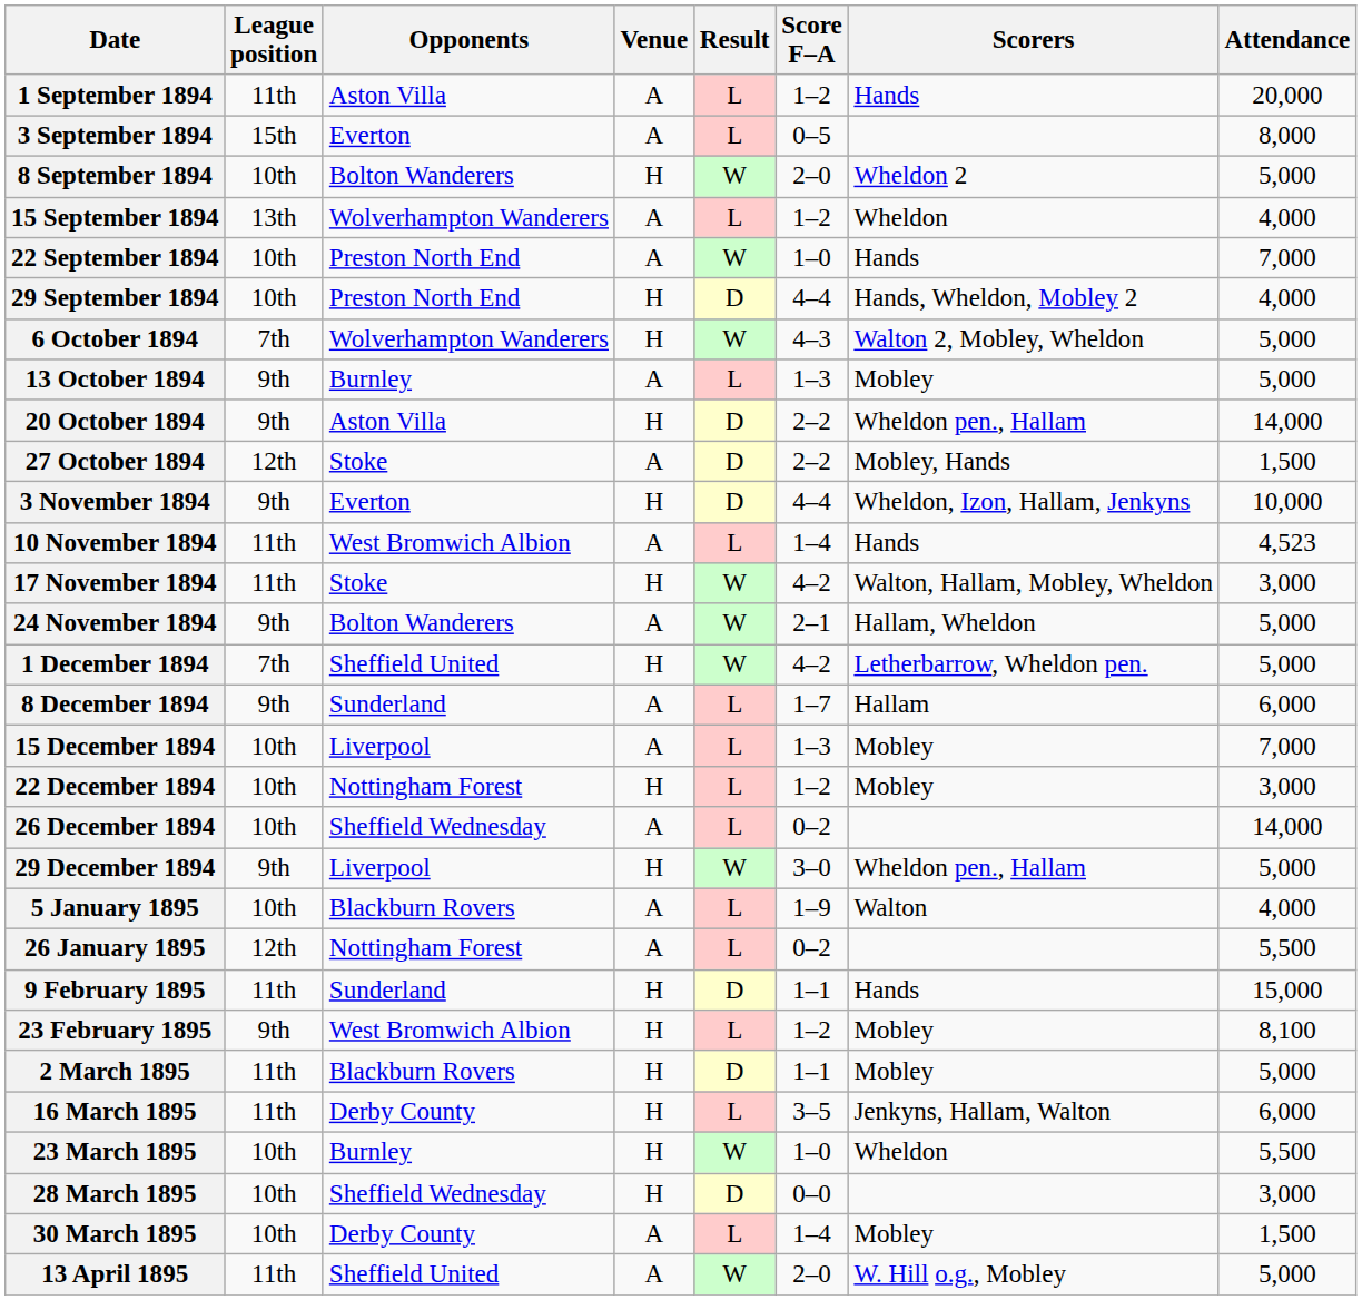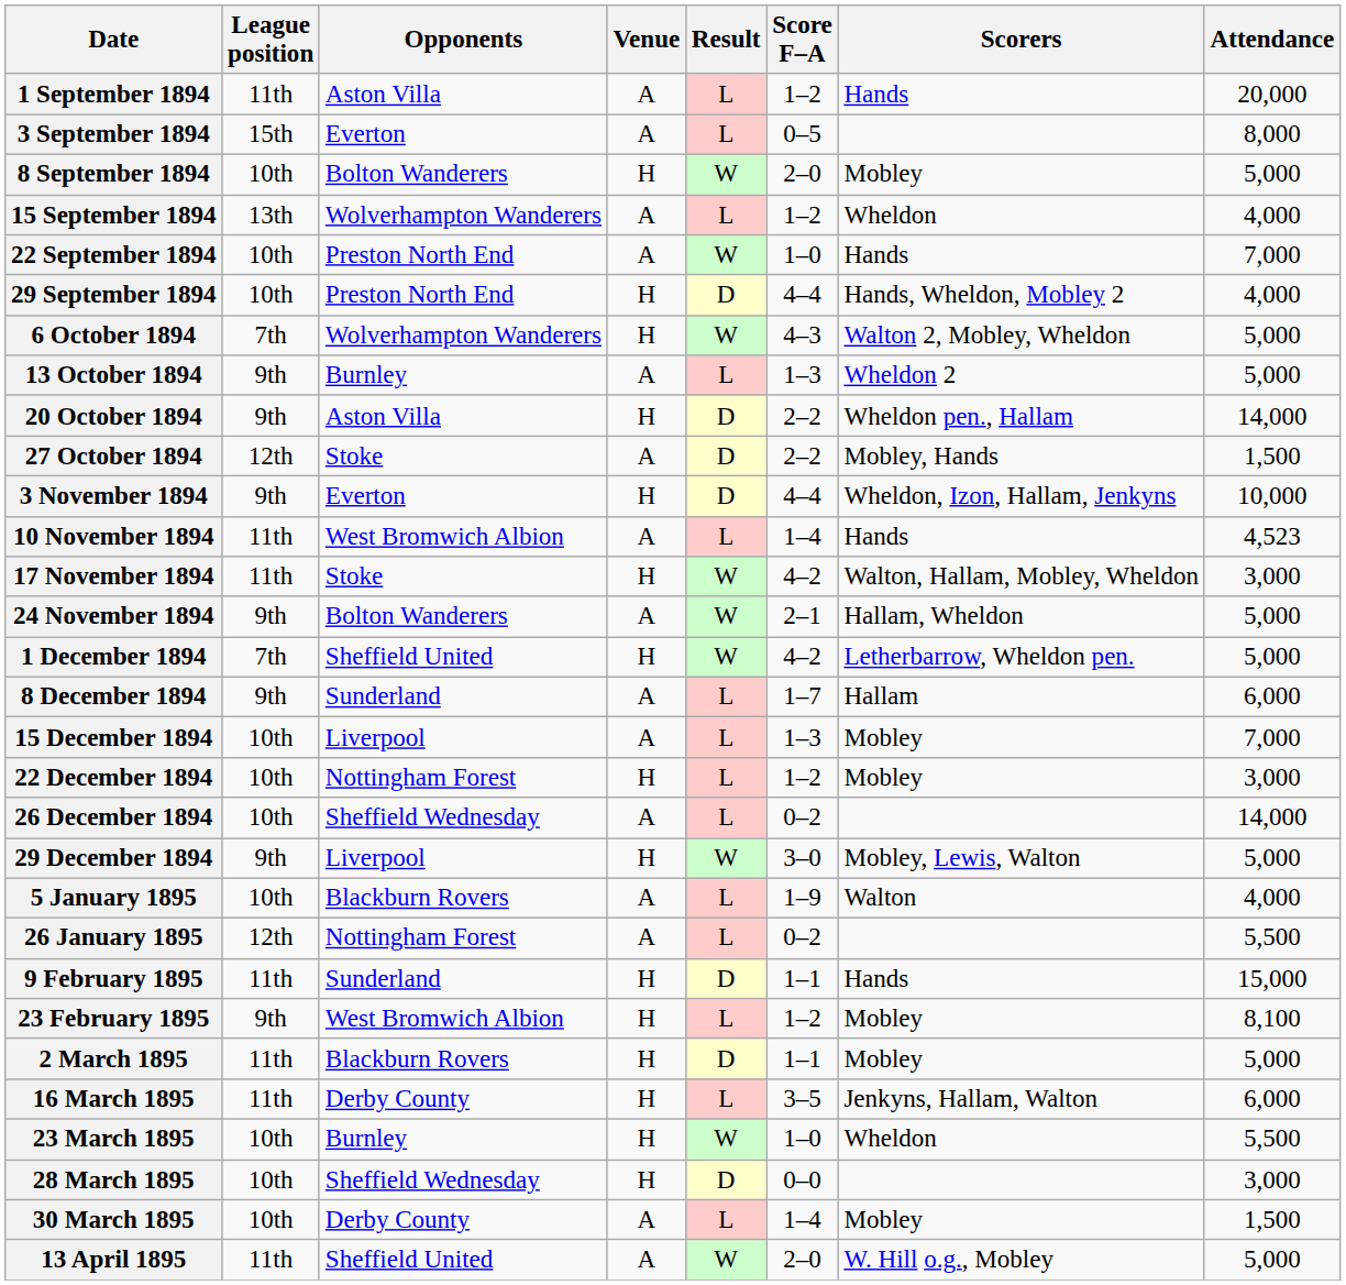8 September 1894 | Scorers: Wheldon 2 -> Mobley
13 October 1894 | Scorers: Mobley -> Wheldon 2
29 December 1894 | Scorers: Wheldon pen., Hallam -> Mobley, Lewis, Walton
